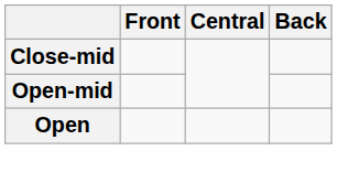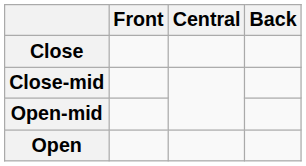+ row: Close
